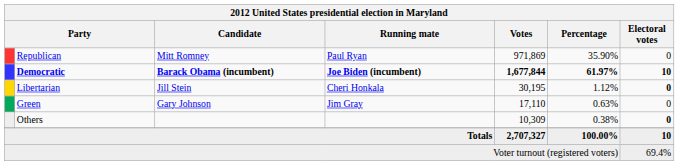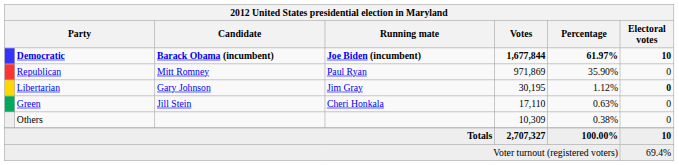rows swapped: Democratic <-> Republican
Libertarian | Candidate: Jill Stein -> Gary Johnson
Libertarian | Running mate: Cheri Honkala -> Jim Gray
Green | Candidate: Gary Johnson -> Jill Stein
Green | Running mate: Jim Gray -> Cheri Honkala
Others | Electoral votes: bold -> normal
